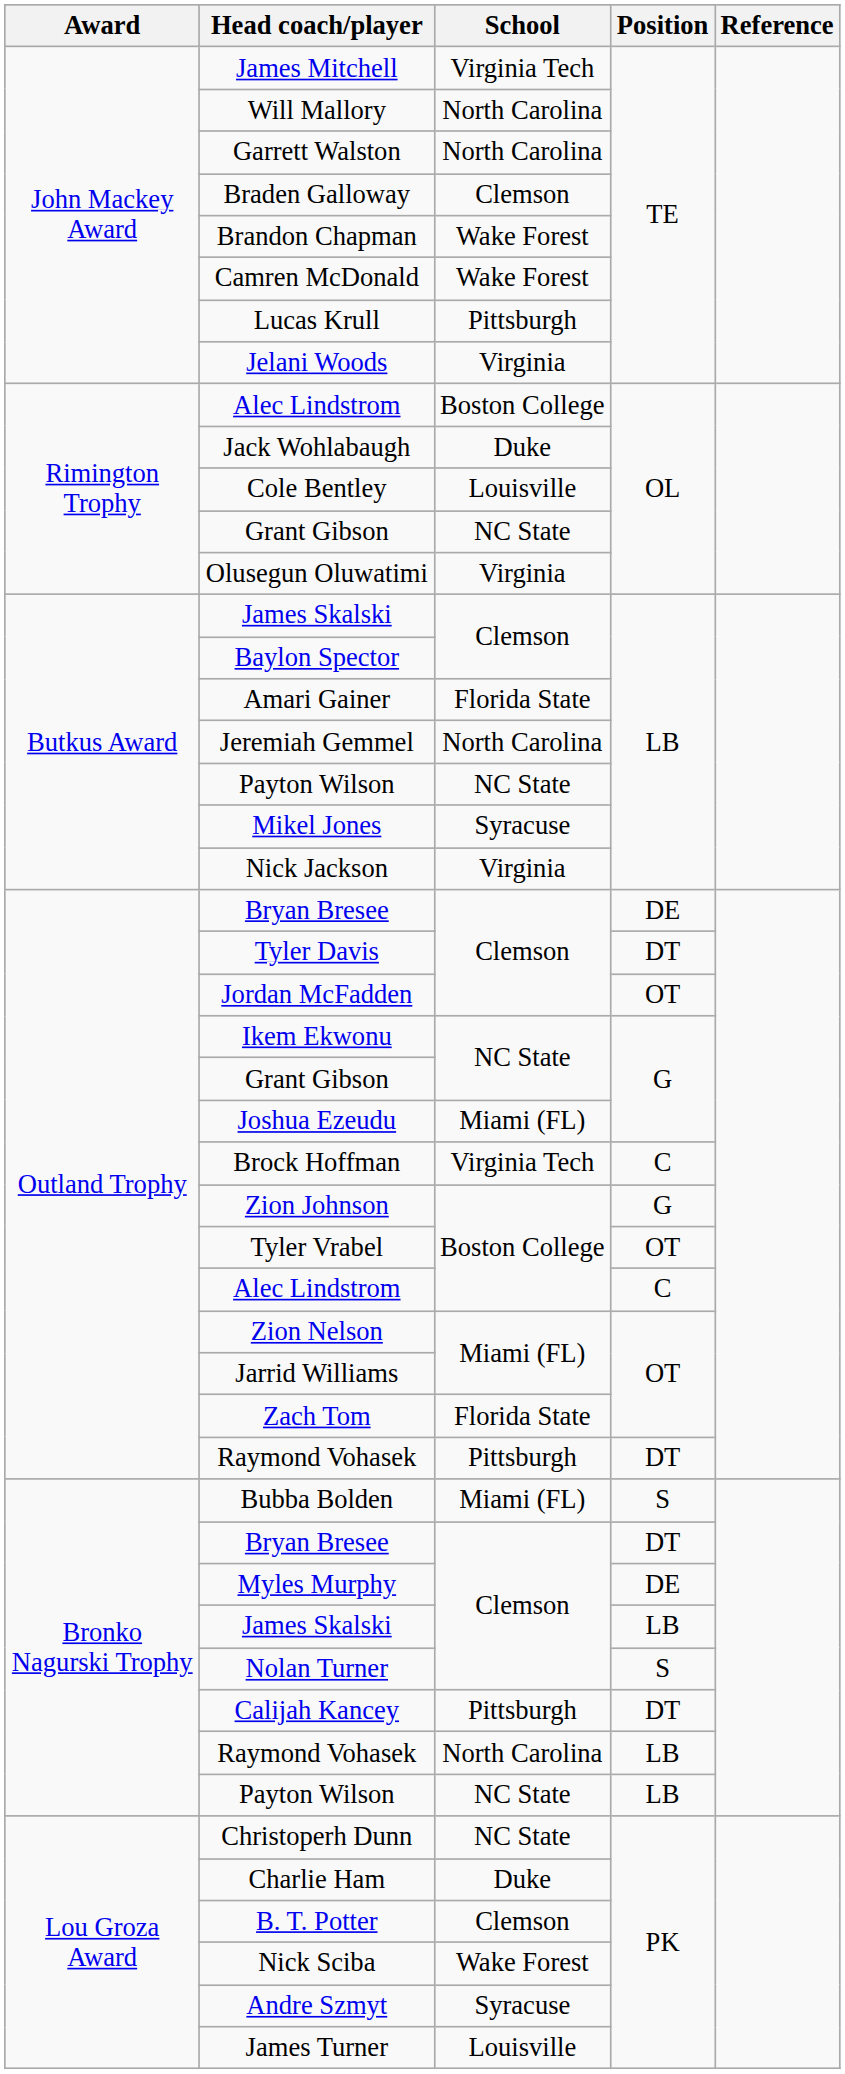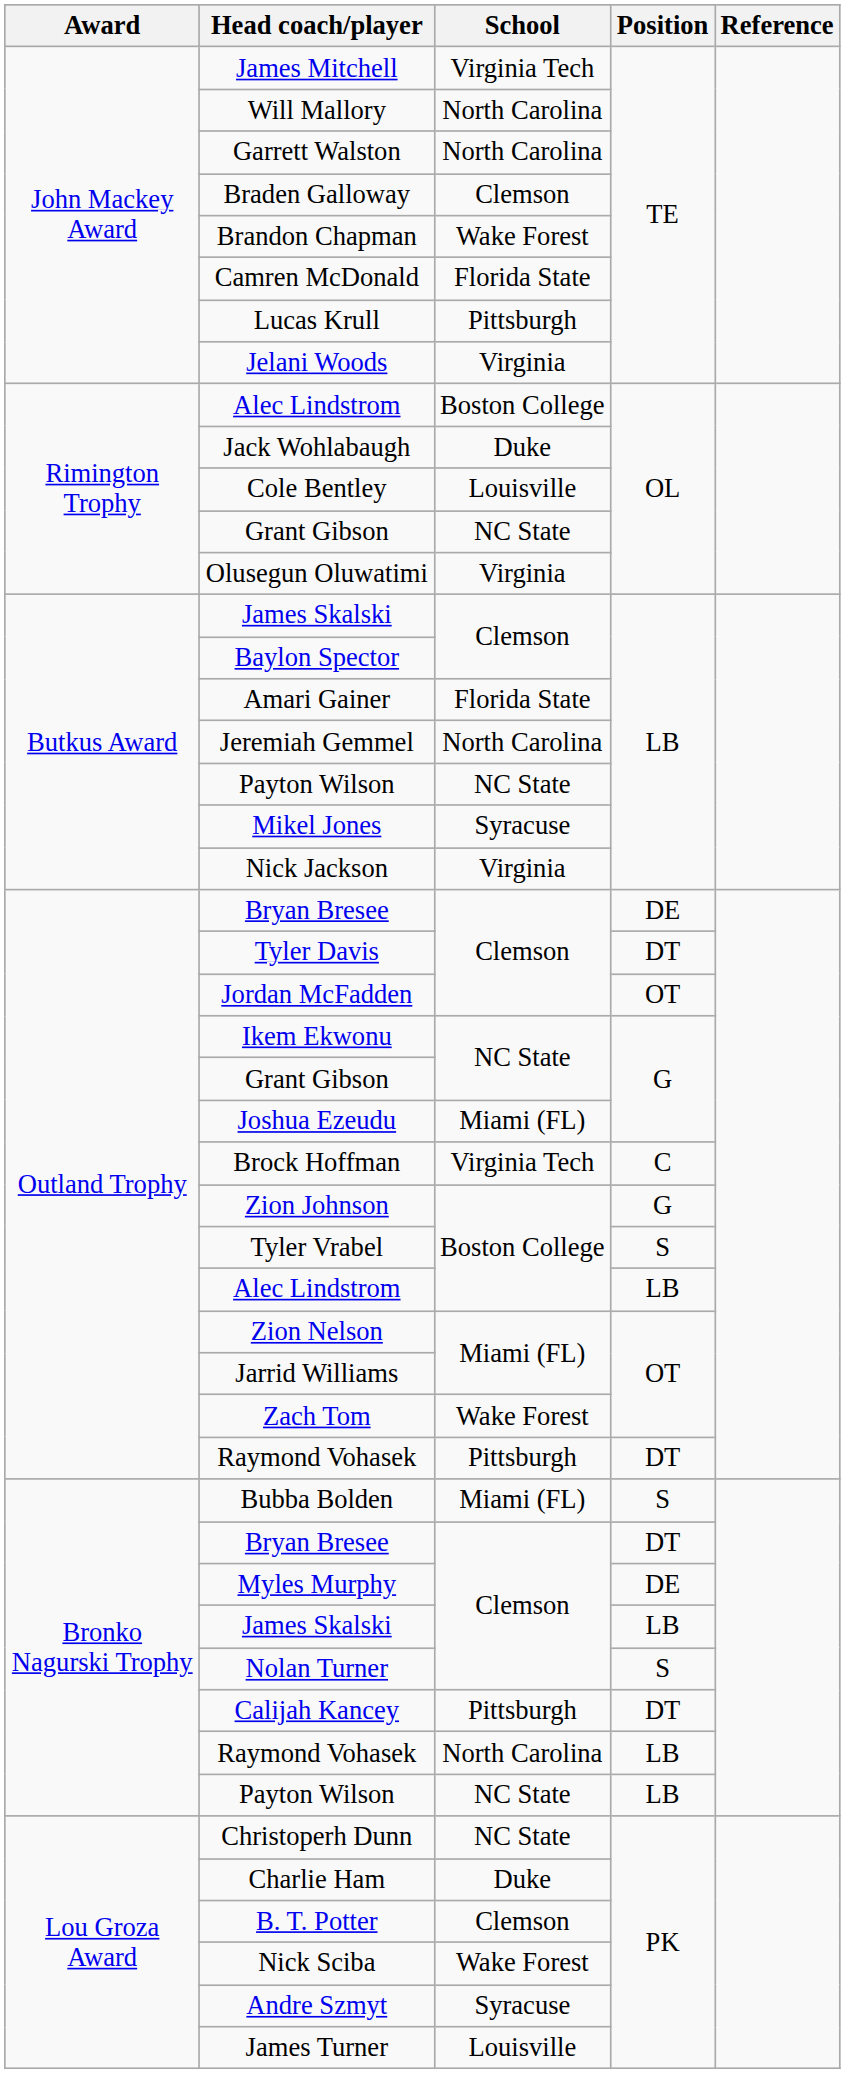Camren McDonald | School: Wake Forest -> Florida State
Tyler Vrabel | Position: OT -> S
Outland Trophy / Alec Lindstrom | Position: C -> LB
Zach Tom | School: Florida State -> Wake Forest
